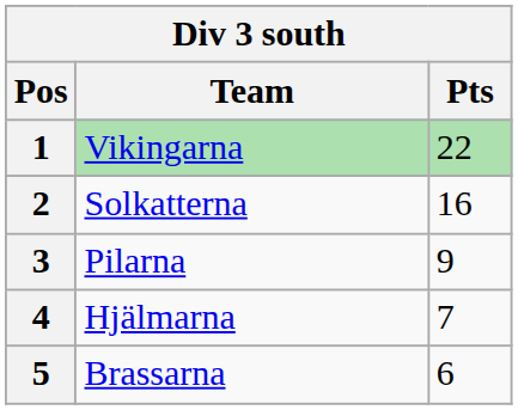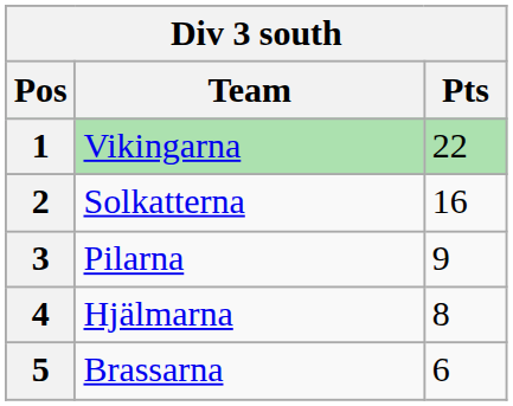4 | Pts: 7 -> 8
